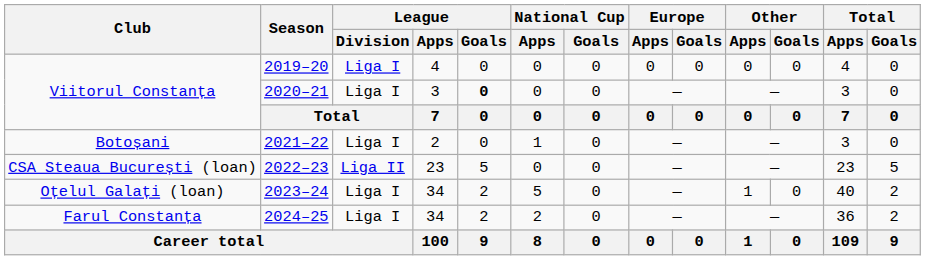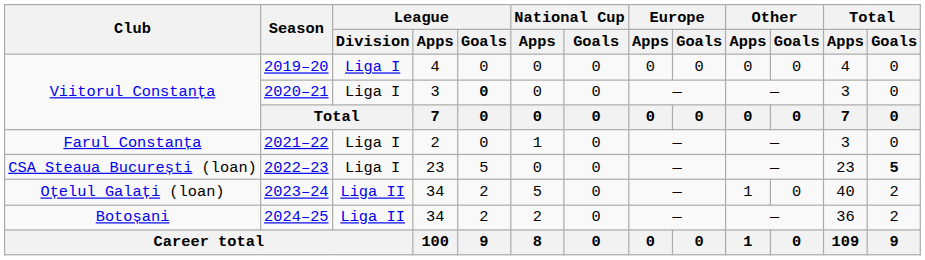2021–22 | Club: Botoșani -> Farul Constanța
2022–23 | League / Division: Liga II -> Liga I
2022–23 | Total / Goals: normal -> bold
2023–24 | League / Division: Liga I -> Liga II
2024–25 | Club: Farul Constanța -> Botoșani
2024–25 | League / Division: Liga I -> Liga II
